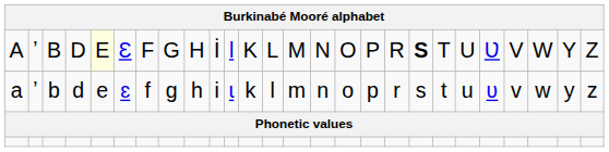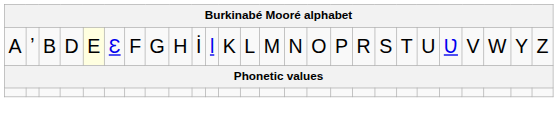A | column 19: bold -> normal
- row: a | ʼ | b | d | e | ɛ | f | g | h | i | ɩ | k | l | m | n | o | p | r | s | t | u | ʋ | v | w | y | z
